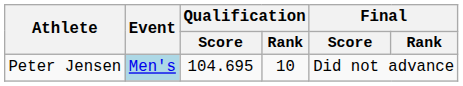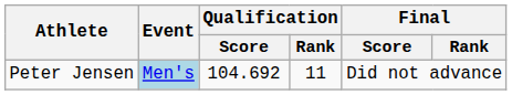Peter Jensen | Qualification / Score: 104.695 -> 104.692
Peter Jensen | Qualification / Rank: 10 -> 11
